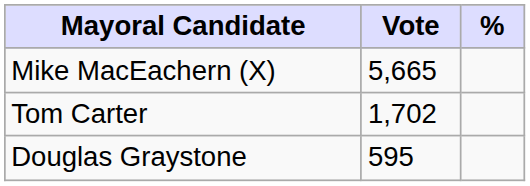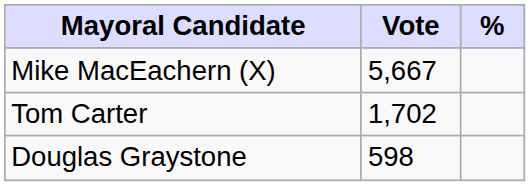Mike MacEachern (X) | Vote: 5,665 -> 5,667
Douglas Graystone | Vote: 595 -> 598
